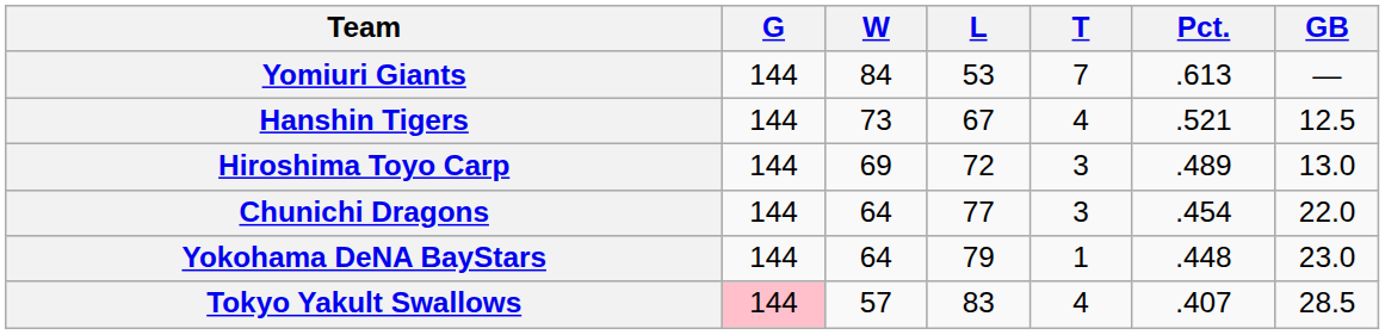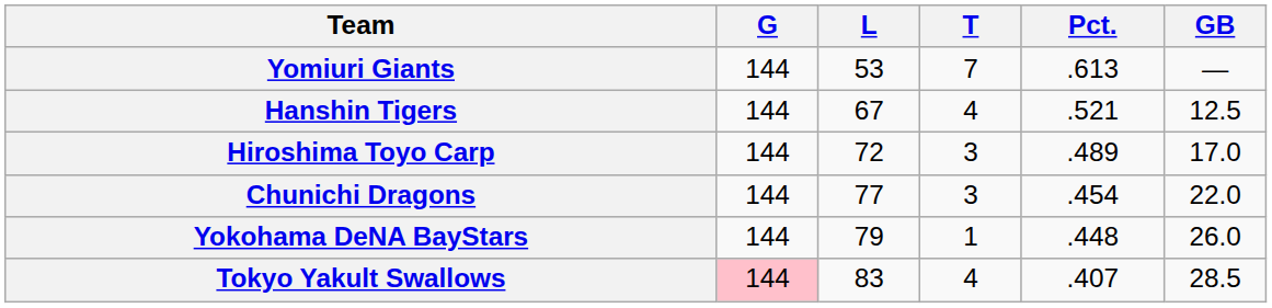- column: W | 84 | 73 | 69 | 64 | 64 | 57
Hiroshima Toyo Carp | GB: 13.0 -> 17.0
Yokohama DeNA BayStars | GB: 23.0 -> 26.0
